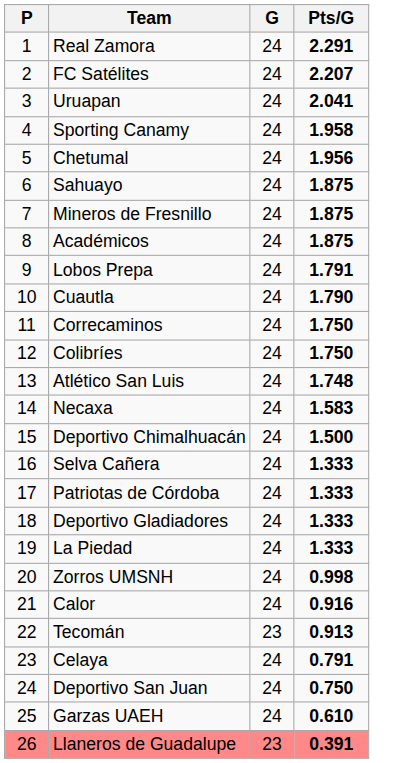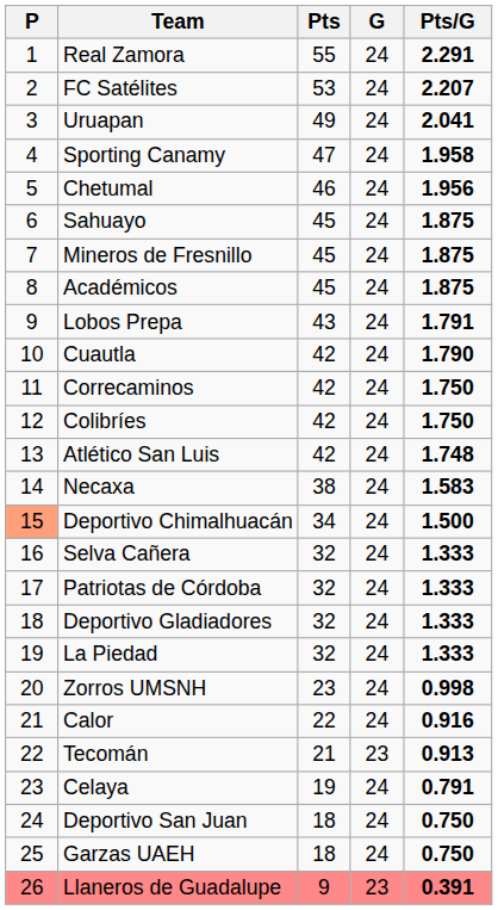+ column: Pts | 55 | 53 | 49 | 47 | 46 | 45 | 45 | 45 | 43 | 42 | 42 | 42 | 42 | 38 | 34 | 32 | 32 | 32 | 32 | 23 | 22 | 21 | 19 | 18 | 18 | 9
Deportivo Chimalhuacán | P: no background -> lightsalmon background
Garzas UAEH | Pts/G: 0.610 -> 0.750
